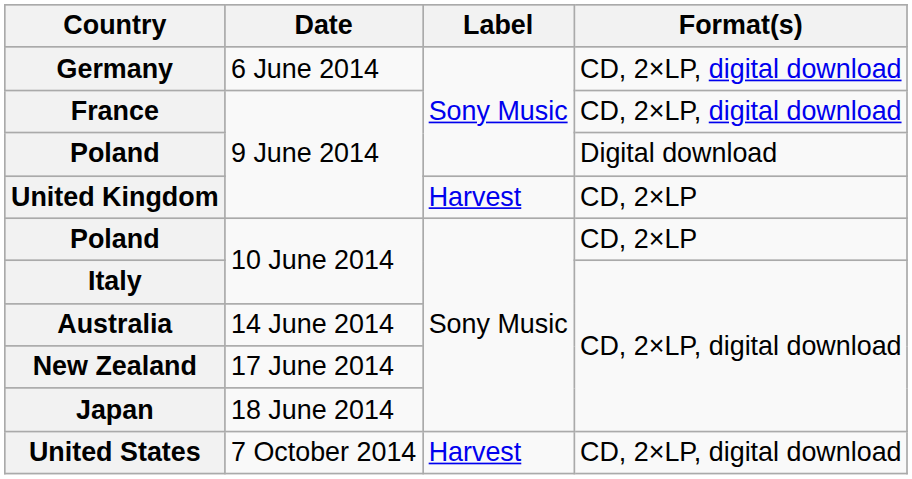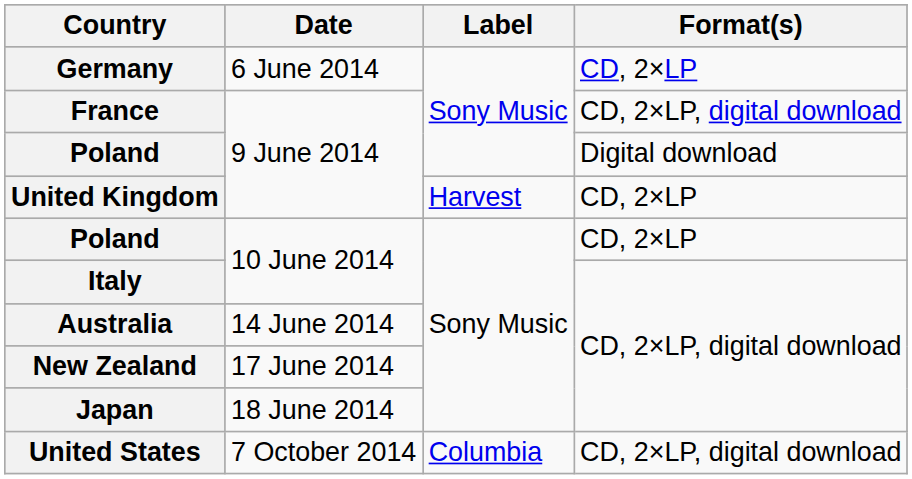Germany | Format(s): CD, 2×LP, digital download -> CD, 2×LP
United States | Label: Harvest -> Columbia
